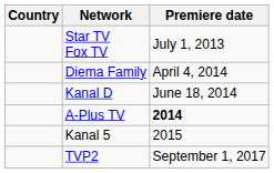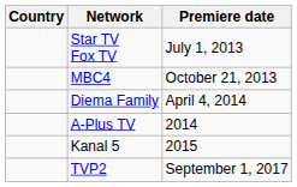+ row: MBC4 | October 21, 2013
- row: Kanal D | June 18, 2014
A-Plus TV | Premiere date: bold -> normal
